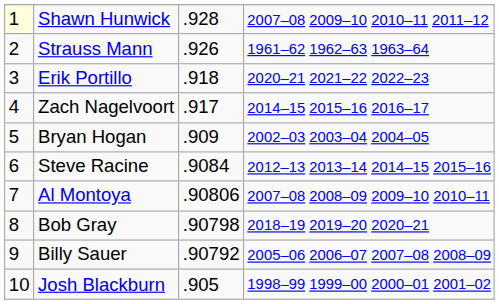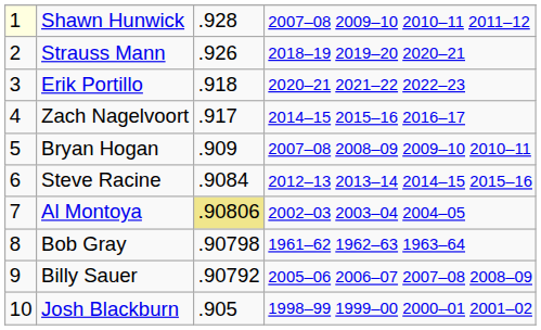Strauss Mann | column 4: 1961–62 1962–63 1963–64 -> 2018–19 2019–20 2020–21
Bryan Hogan | column 4: 2002–03 2003–04 2004–05 -> 2007–08 2008–09 2009–10 2010–11
Al Montoya | column 3: no background -> khaki background
Al Montoya | column 4: 2007–08 2008–09 2009–10 2010–11 -> 2002–03 2003–04 2004–05
Bob Gray | column 4: 2018–19 2019–20 2020–21 -> 1961–62 1962–63 1963–64
